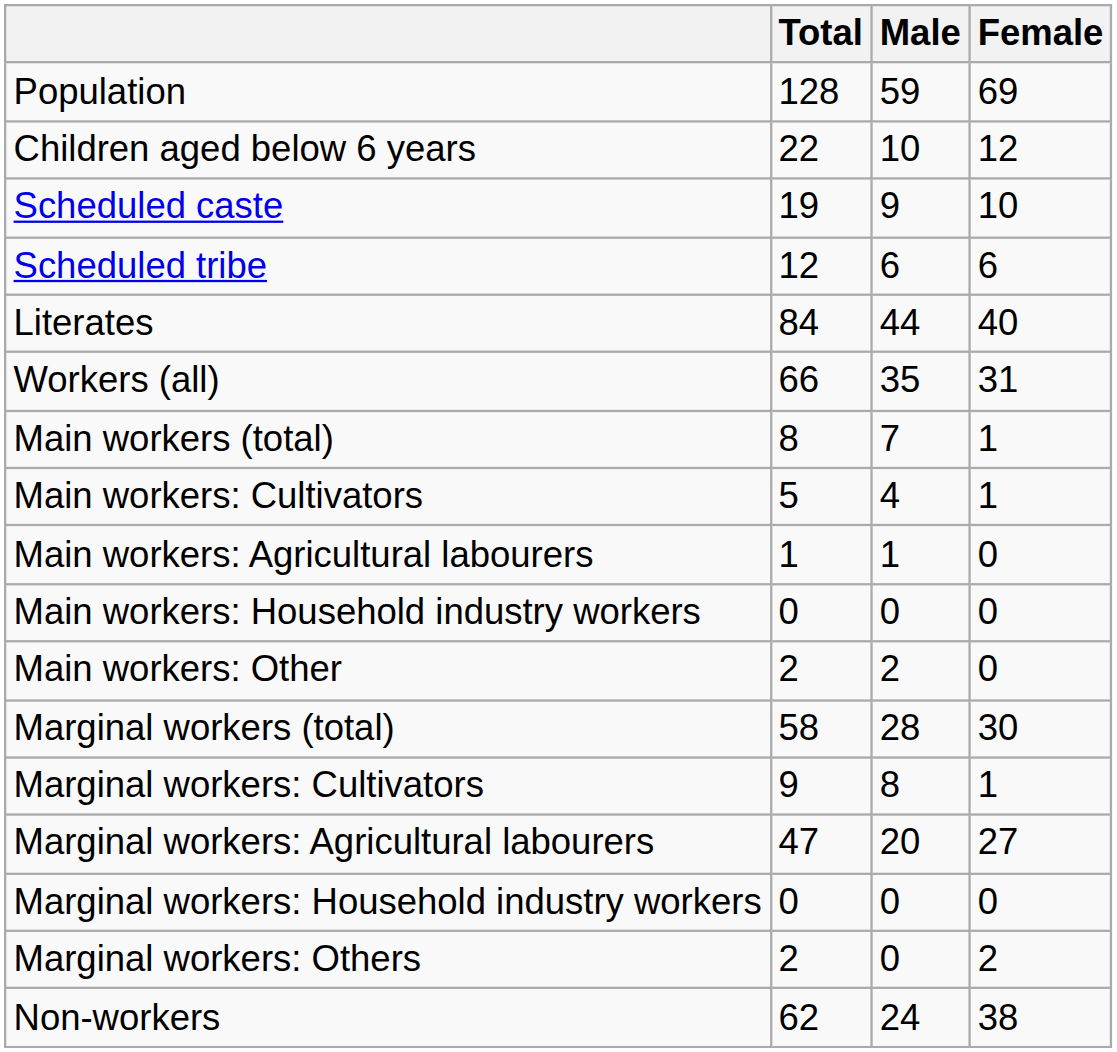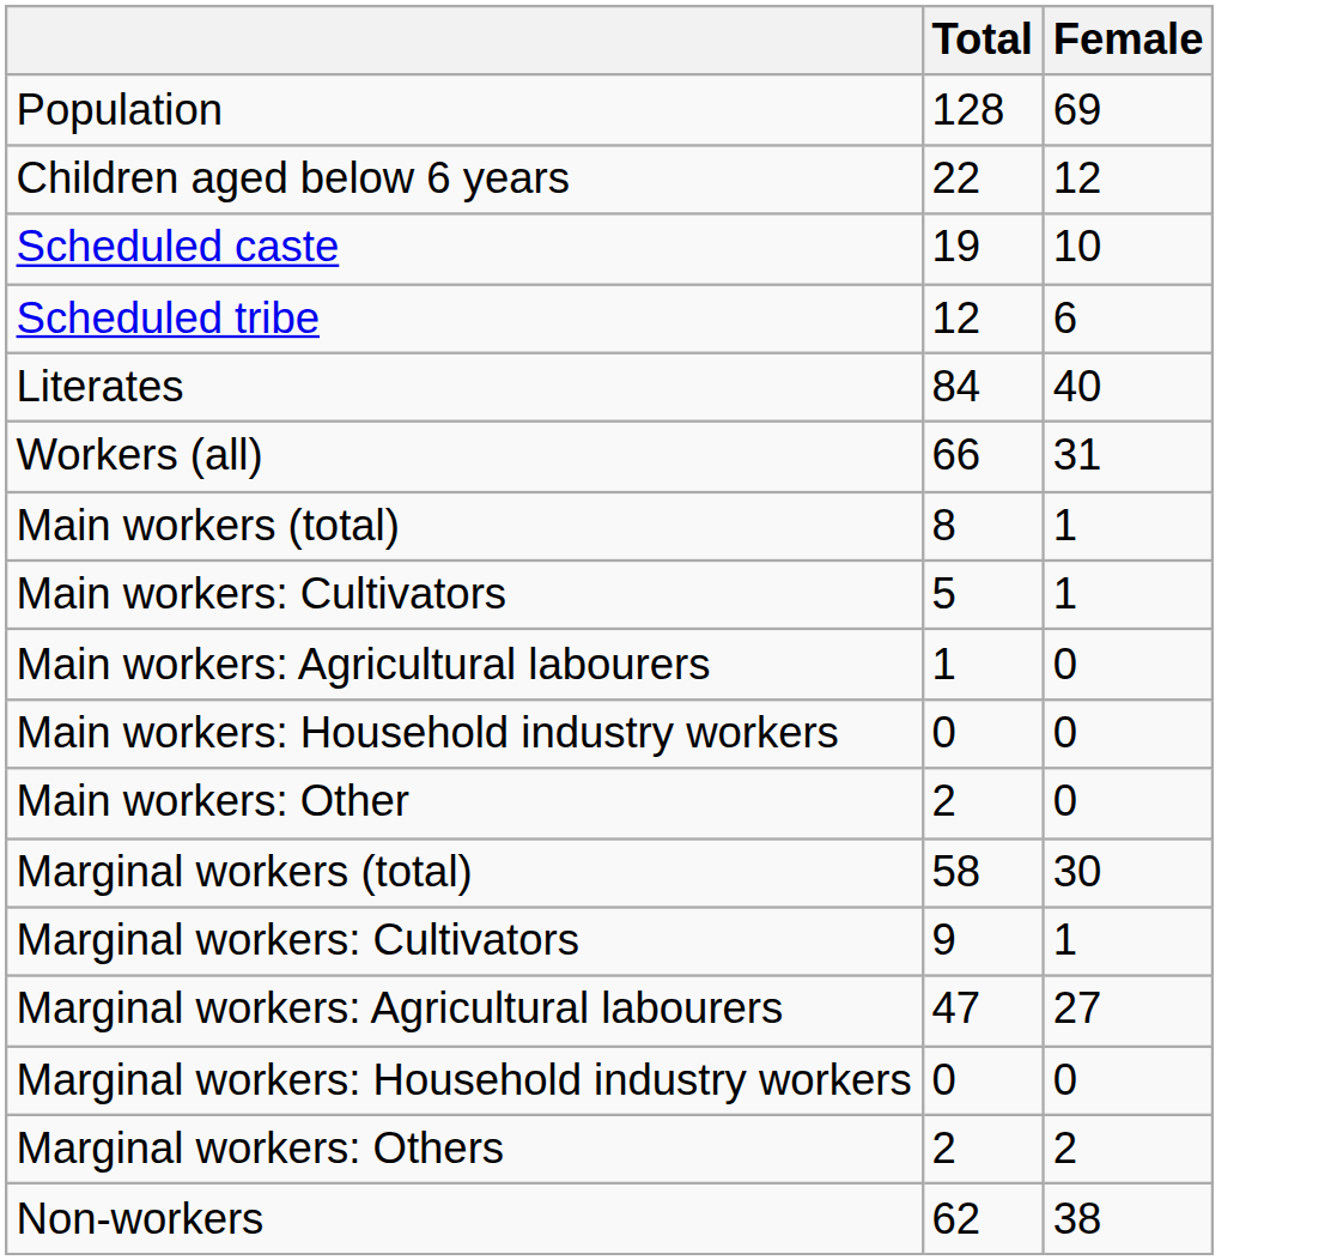- column: Male | 59 | 10 | 9 | 6 | 44 | 35 | 7 | 4 | 1 | 0 | 2 | 28 | 8 | 20 | 0 | 0 | 24
